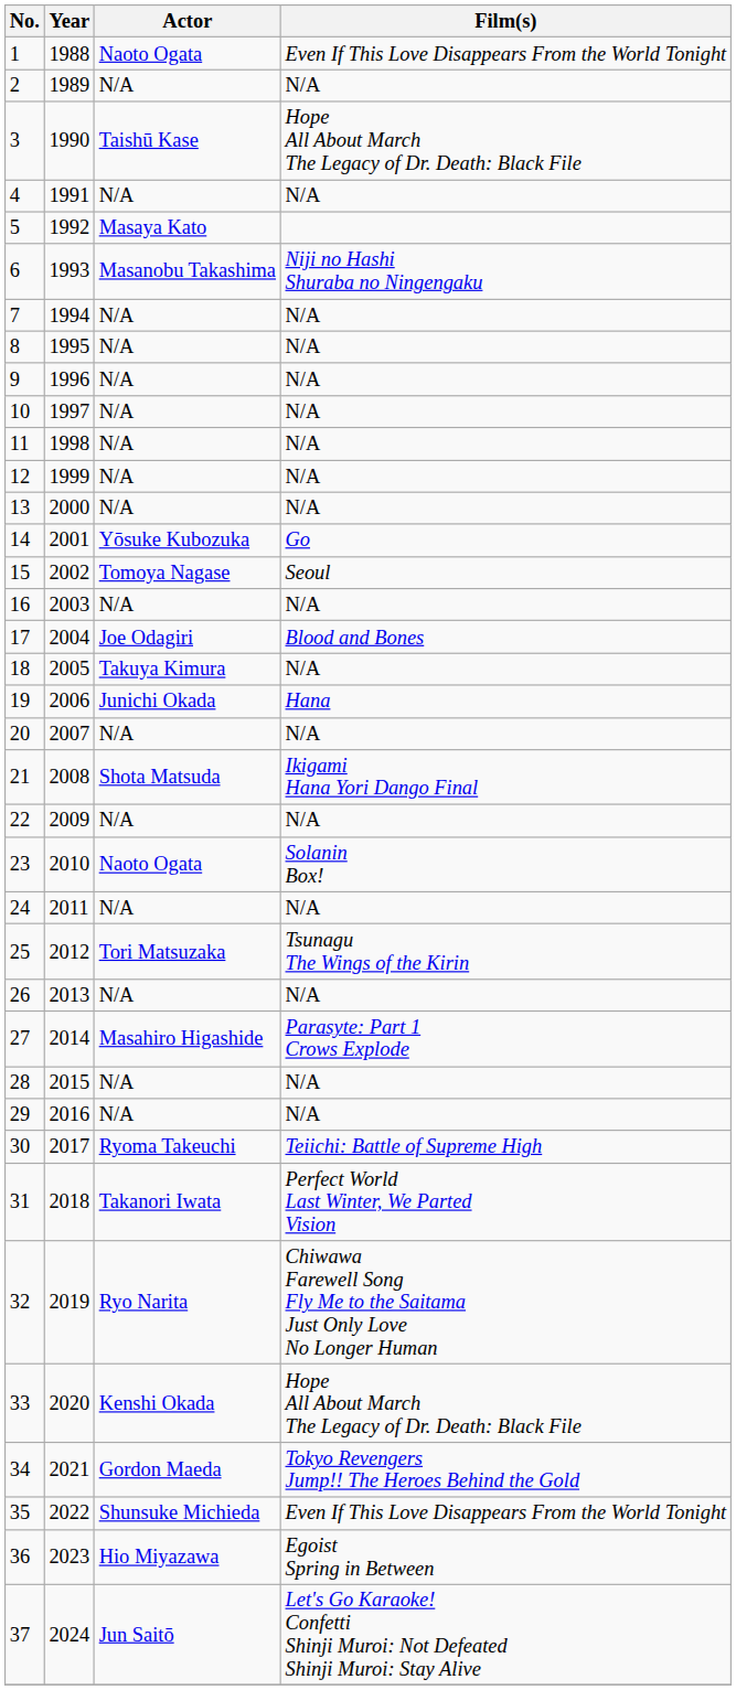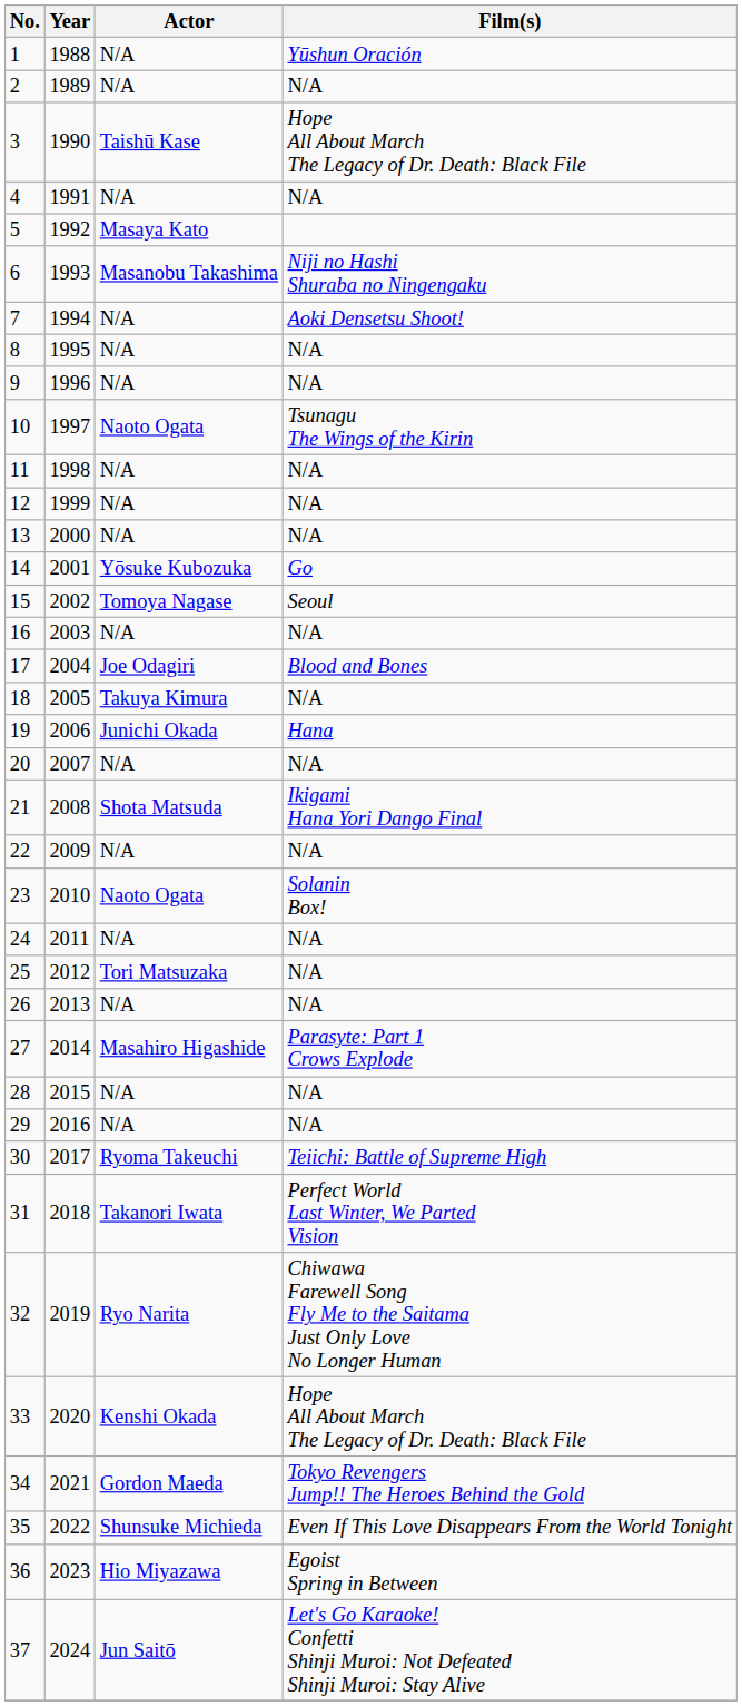1 | Actor: Naoto Ogata -> N/A
1 | Film(s): Even If This Love Disappears From the World Tonight -> Yūshun Oración
7 | Film(s): N/A -> Aoki Densetsu Shoot!
10 | Actor: N/A -> Naoto Ogata
10 | Film(s): N/A -> Tsunagu The Wings of the Kirin
25 | Film(s): Tsunagu The Wings of the Kirin -> N/A
